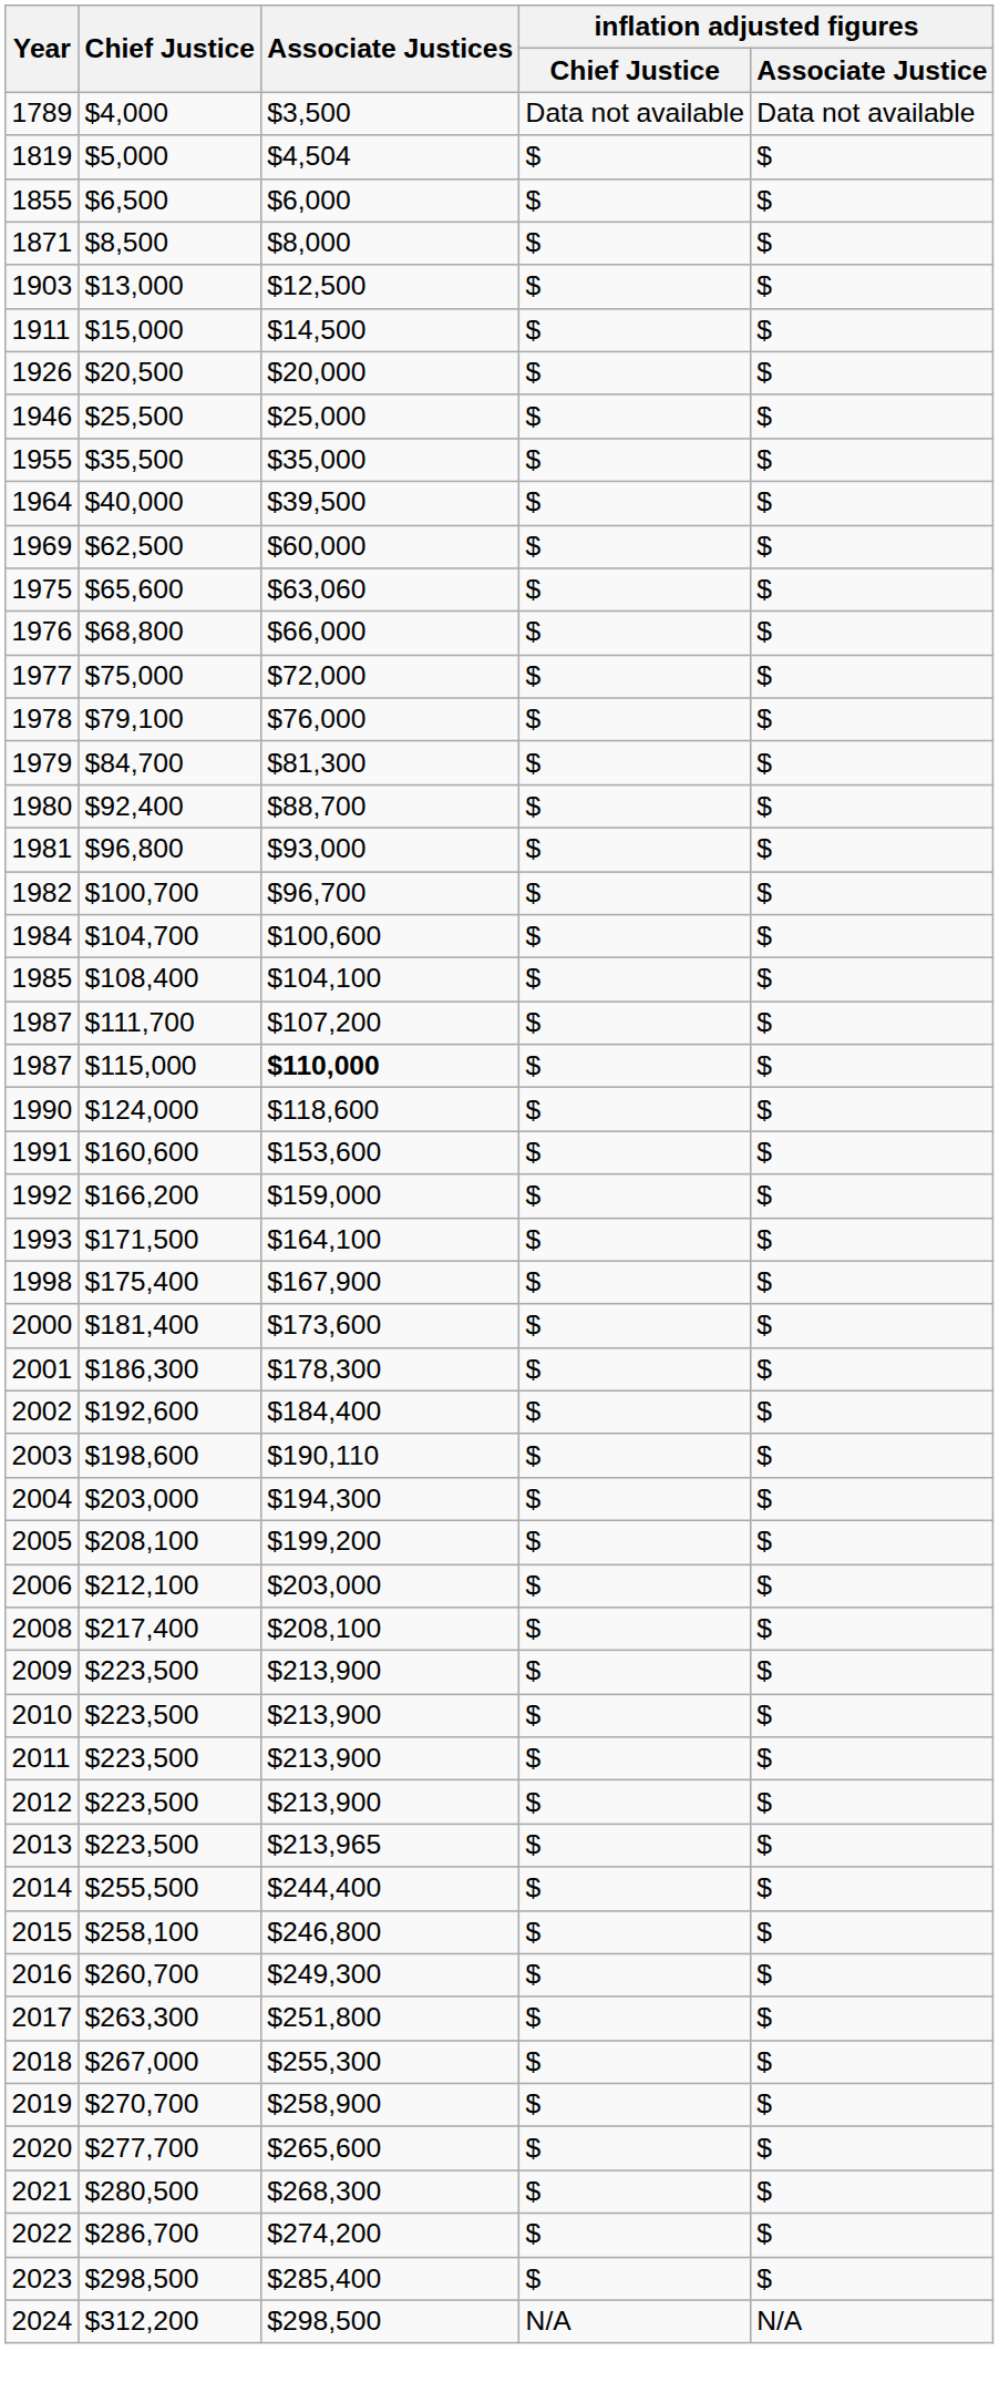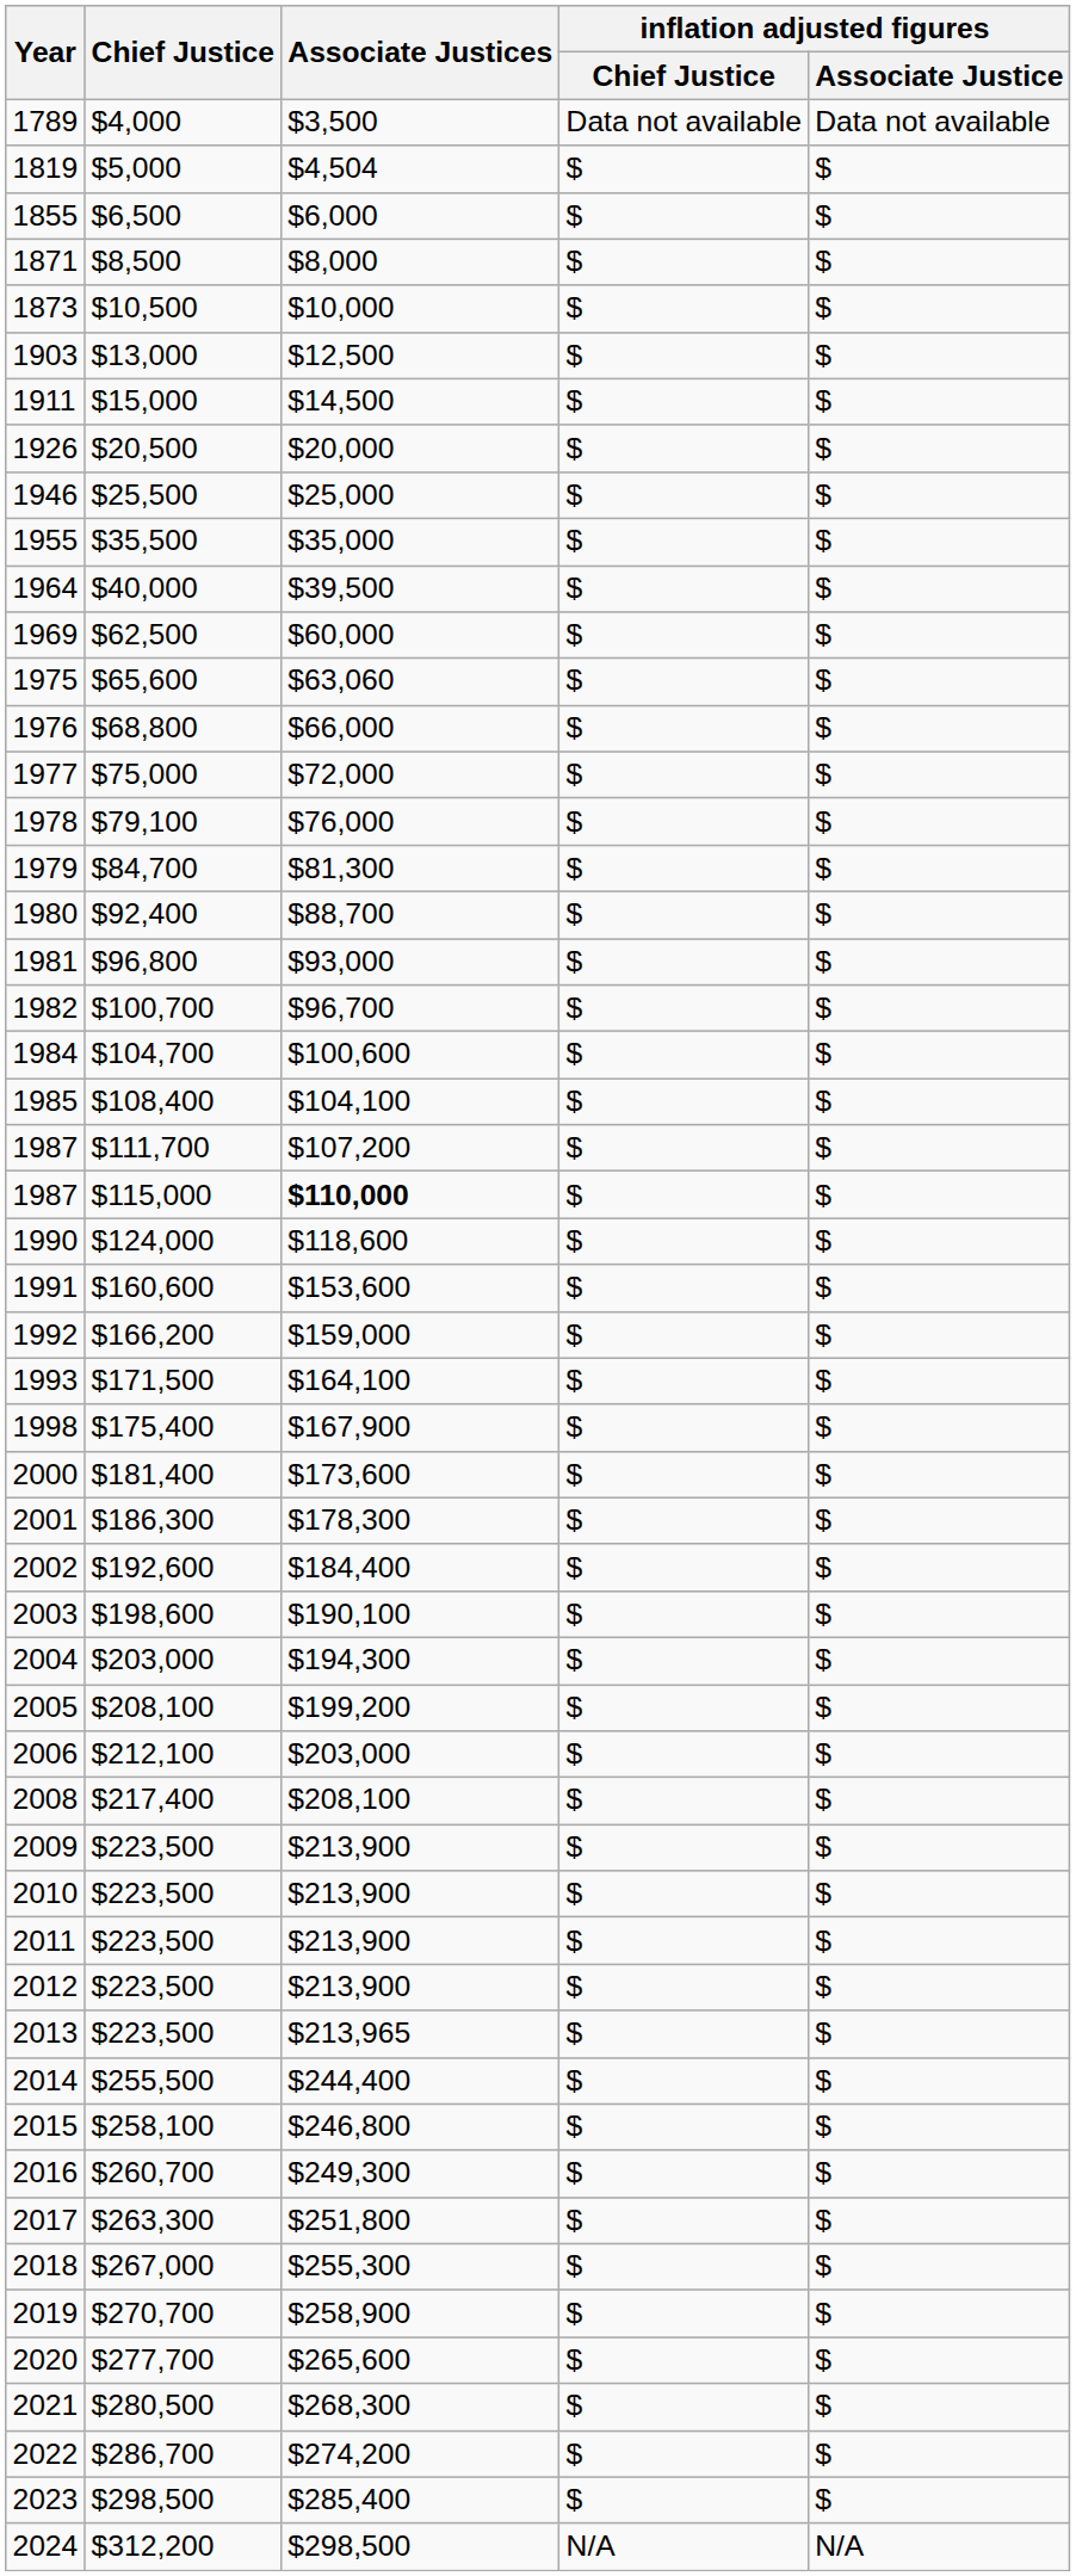+ row: 1873 | $10,500 | $10,000 | $ | $
2003 | Associate Justices: $190,110 -> $190,100
